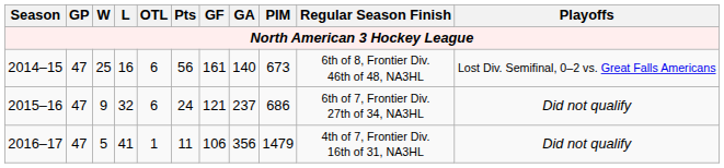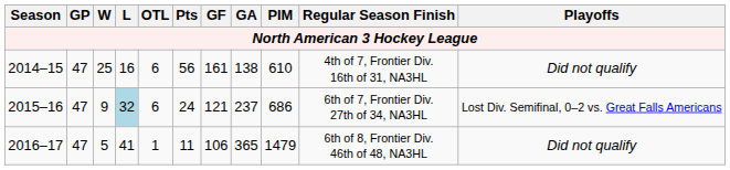2014–15 | GA: 140 -> 138
2014–15 | PIM: 673 -> 610
2014–15 | Regular Season Finish: 6th of 8, Frontier Div. 46th of 48, NA3HL -> 4th of 7, Frontier Div. 16th of 31, NA3HL
2014–15 | Playoffs: Lost Div. Semifinal, 0–2 vs. Great Falls Americans -> Did not qualify
2015–16 | L: no background -> lightblue background
2015–16 | Playoffs: Did not qualify -> Lost Div. Semifinal, 0–2 vs. Great Falls Americans
2016–17 | GA: 356 -> 365
2016–17 | Regular Season Finish: 4th of 7, Frontier Div. 16th of 31, NA3HL -> 6th of 8, Frontier Div. 46th of 48, NA3HL
